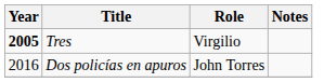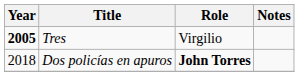Dos policías en apuros | Year: 2016 -> 2018
Dos policías en apuros | Role: normal -> bold
